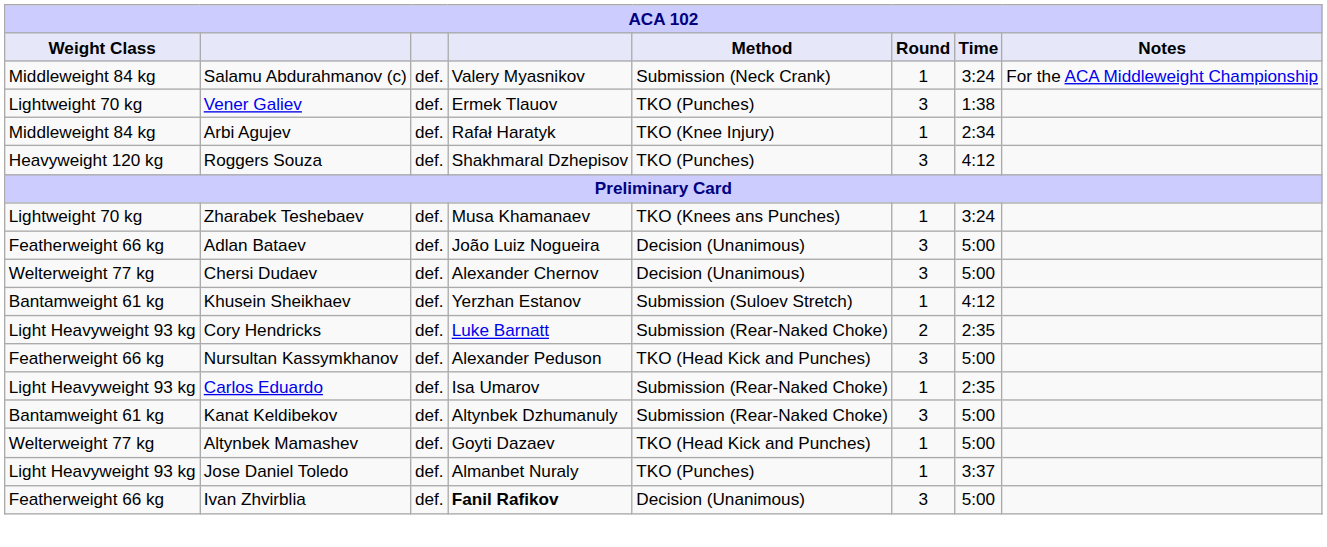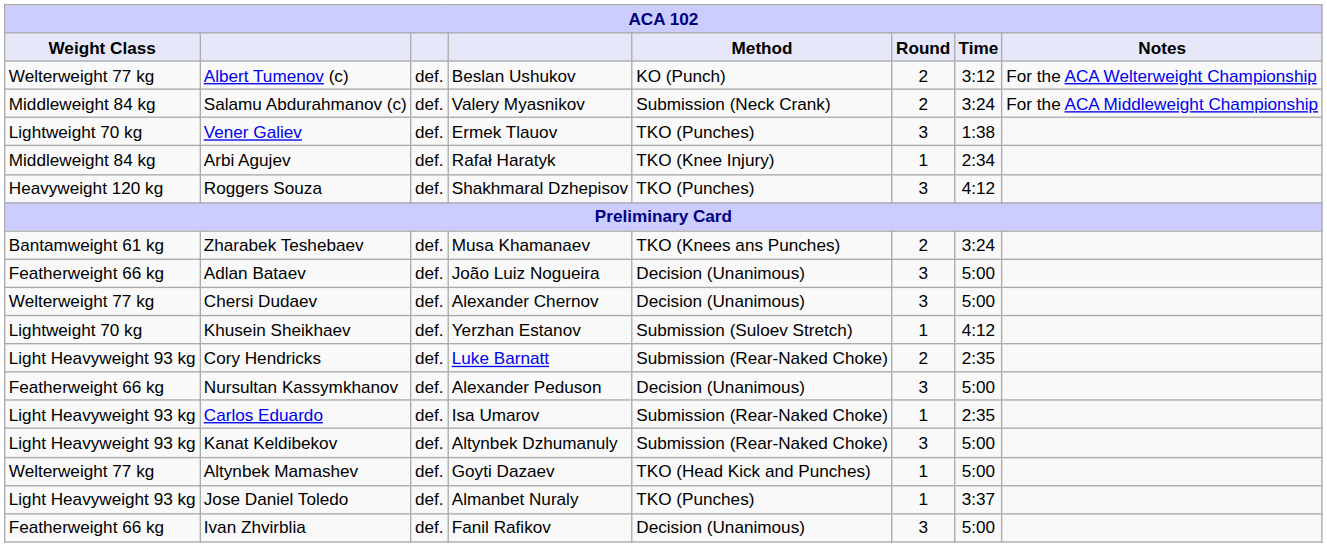+ row: Welterweight 77 kg | Albert Tumenov (c) | def. | Beslan Ushukov | KO (Punch) | 2 | 3:12 | For the ACA Welterweight Championship
Salamu Abdurahmanov (c) | Round: 1 -> 2
Zharabek Teshebaev | Weight Class: Lightweight 70 kg -> Bantamweight 61 kg
Zharabek Teshebaev | Round: 1 -> 2
Khusein Sheikhaev | Weight Class: Bantamweight 61 kg -> Lightweight 70 kg
Nursultan Kassymkhanov | Method: TKO (Head Kick and Punches) -> Decision (Unanimous)
Kanat Keldibekov | Weight Class: Bantamweight 61 kg -> Light Heavyweight 93 kg
Ivan Zhvirblia | column 4: bold -> normal
